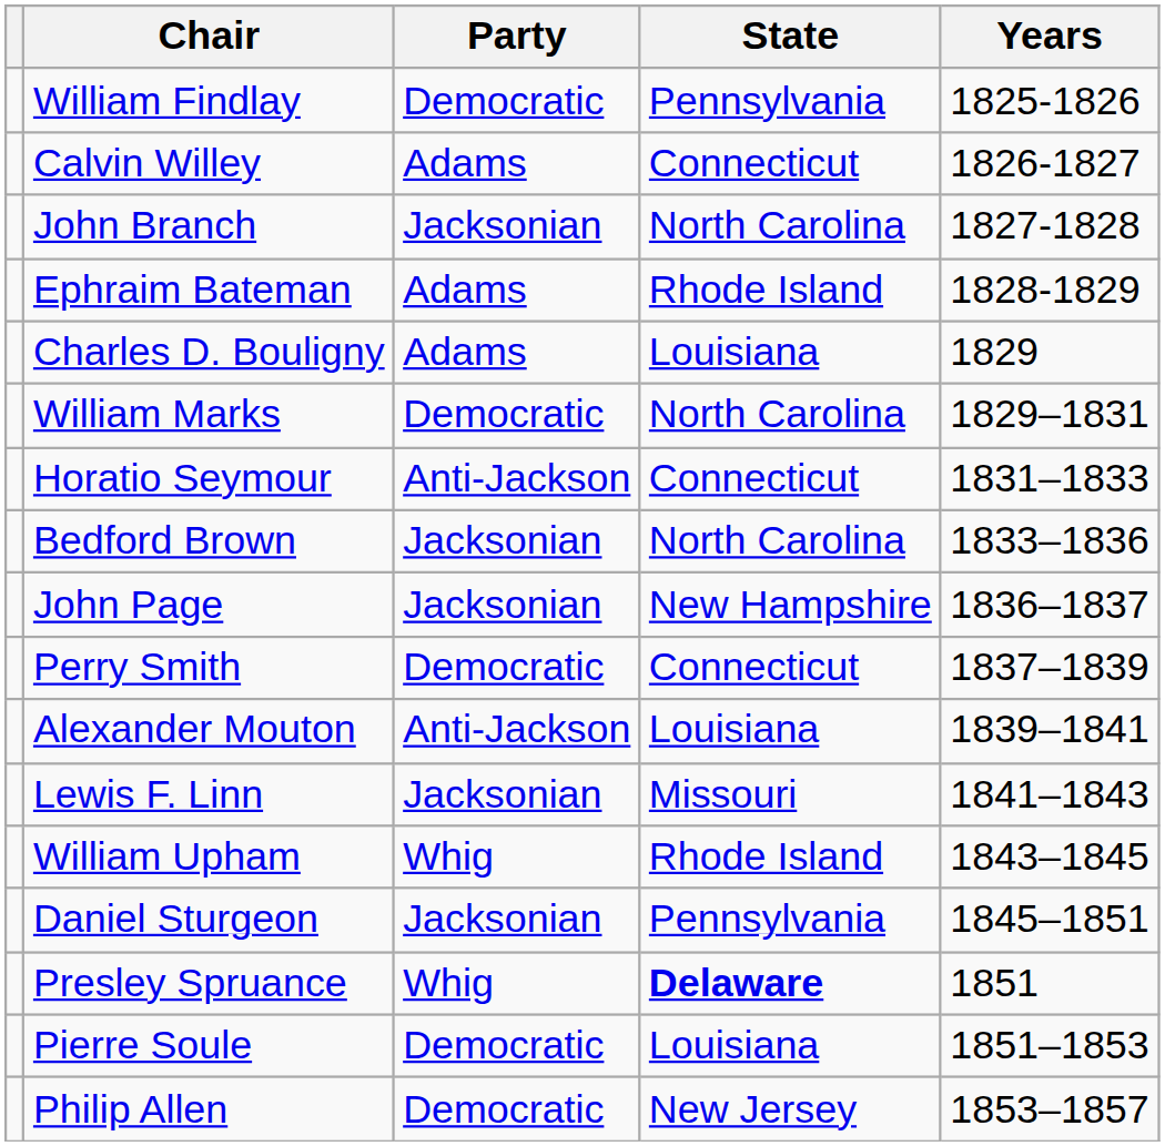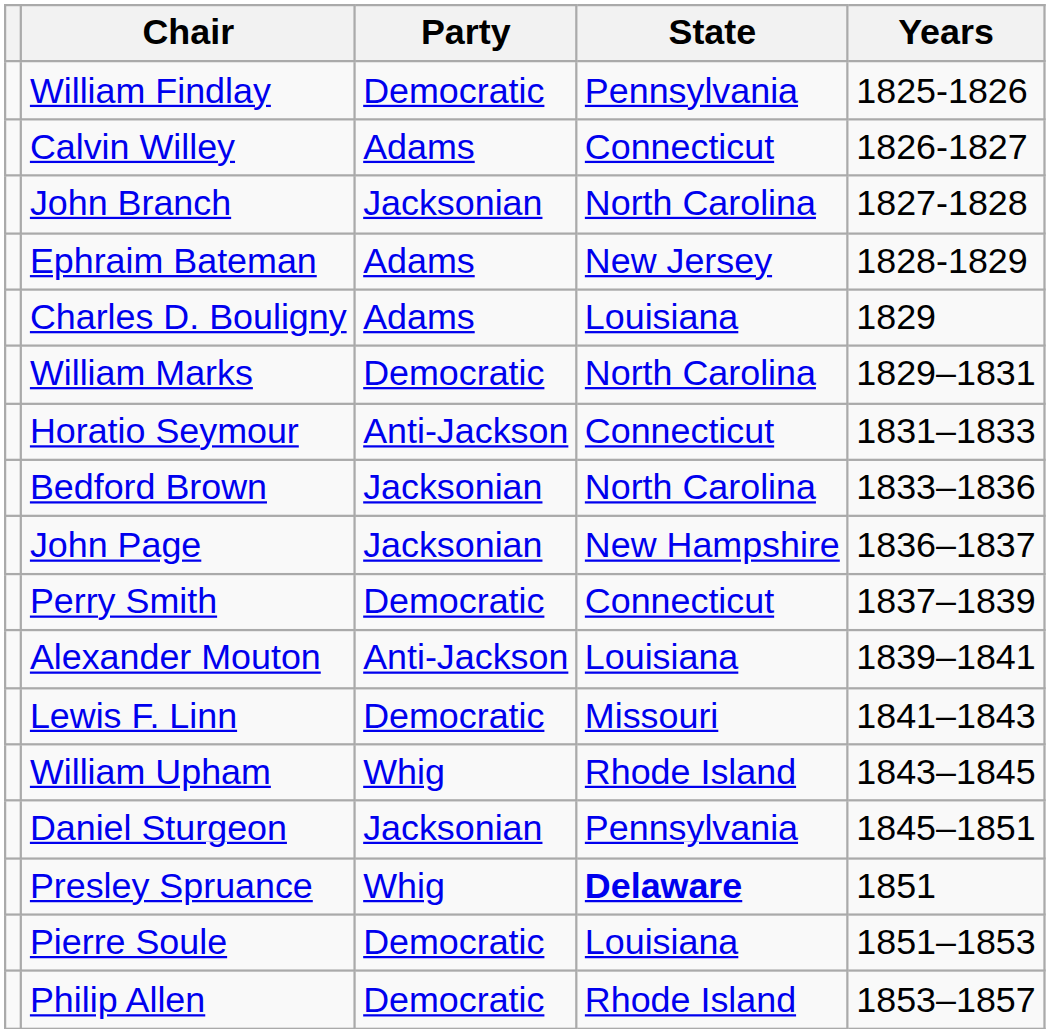Ephraim Bateman | State: Rhode Island -> New Jersey
Lewis F. Linn | Party: Jacksonian -> Democratic
Philip Allen | State: New Jersey -> Rhode Island
